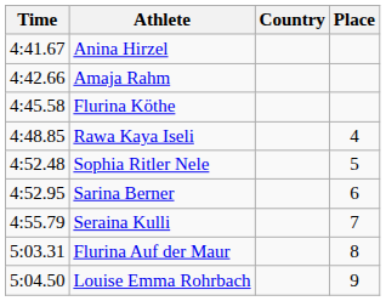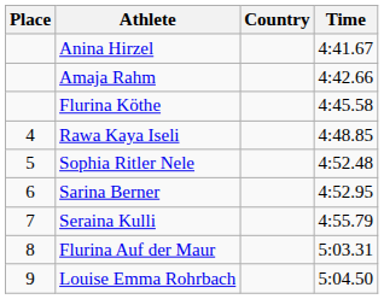columns swapped: Place <-> Time
